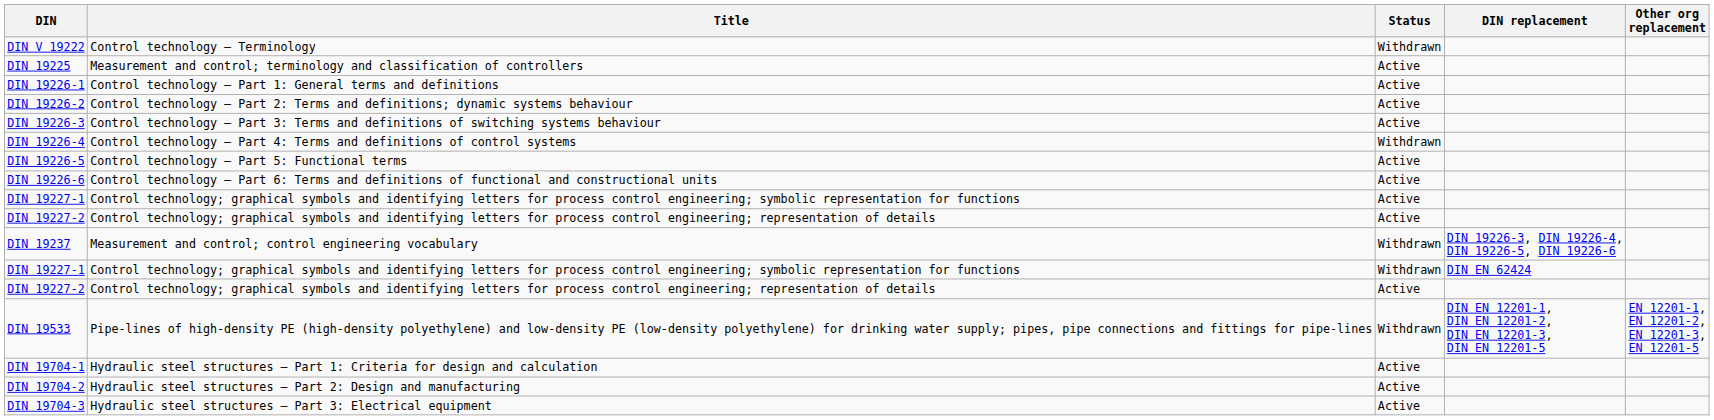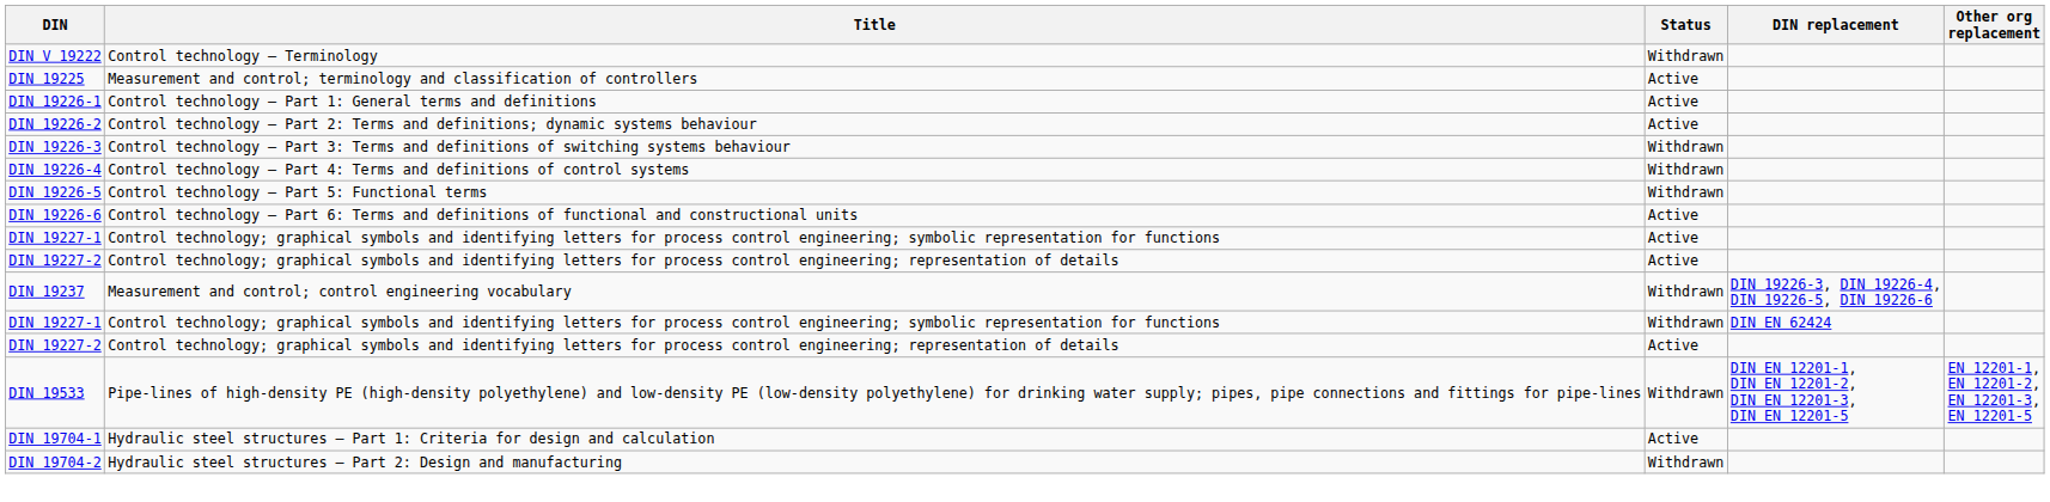DIN 19226-3 | Status: Active -> Withdrawn
DIN 19226-5 | Status: Active -> Withdrawn
DIN 19704-2 | Status: Active -> Withdrawn
- row: DIN 19704-3 | Hydraulic steel structures – Part 3: Electrical equipment | Active
